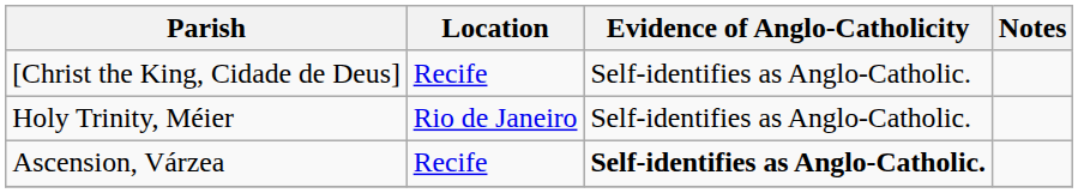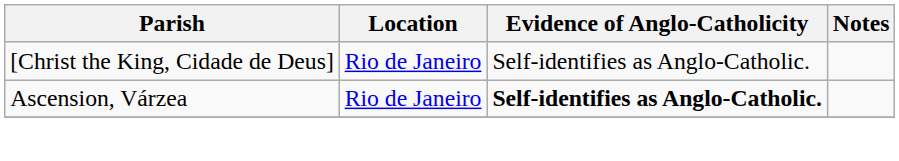[Christ the King, Cidade de Deus] | Location: Recife -> Rio de Janeiro
- row: Holy Trinity, Méier | Rio de Janeiro | Self-identifies as Anglo-Catholic.
Ascension, Várzea | Location: Recife -> Rio de Janeiro
